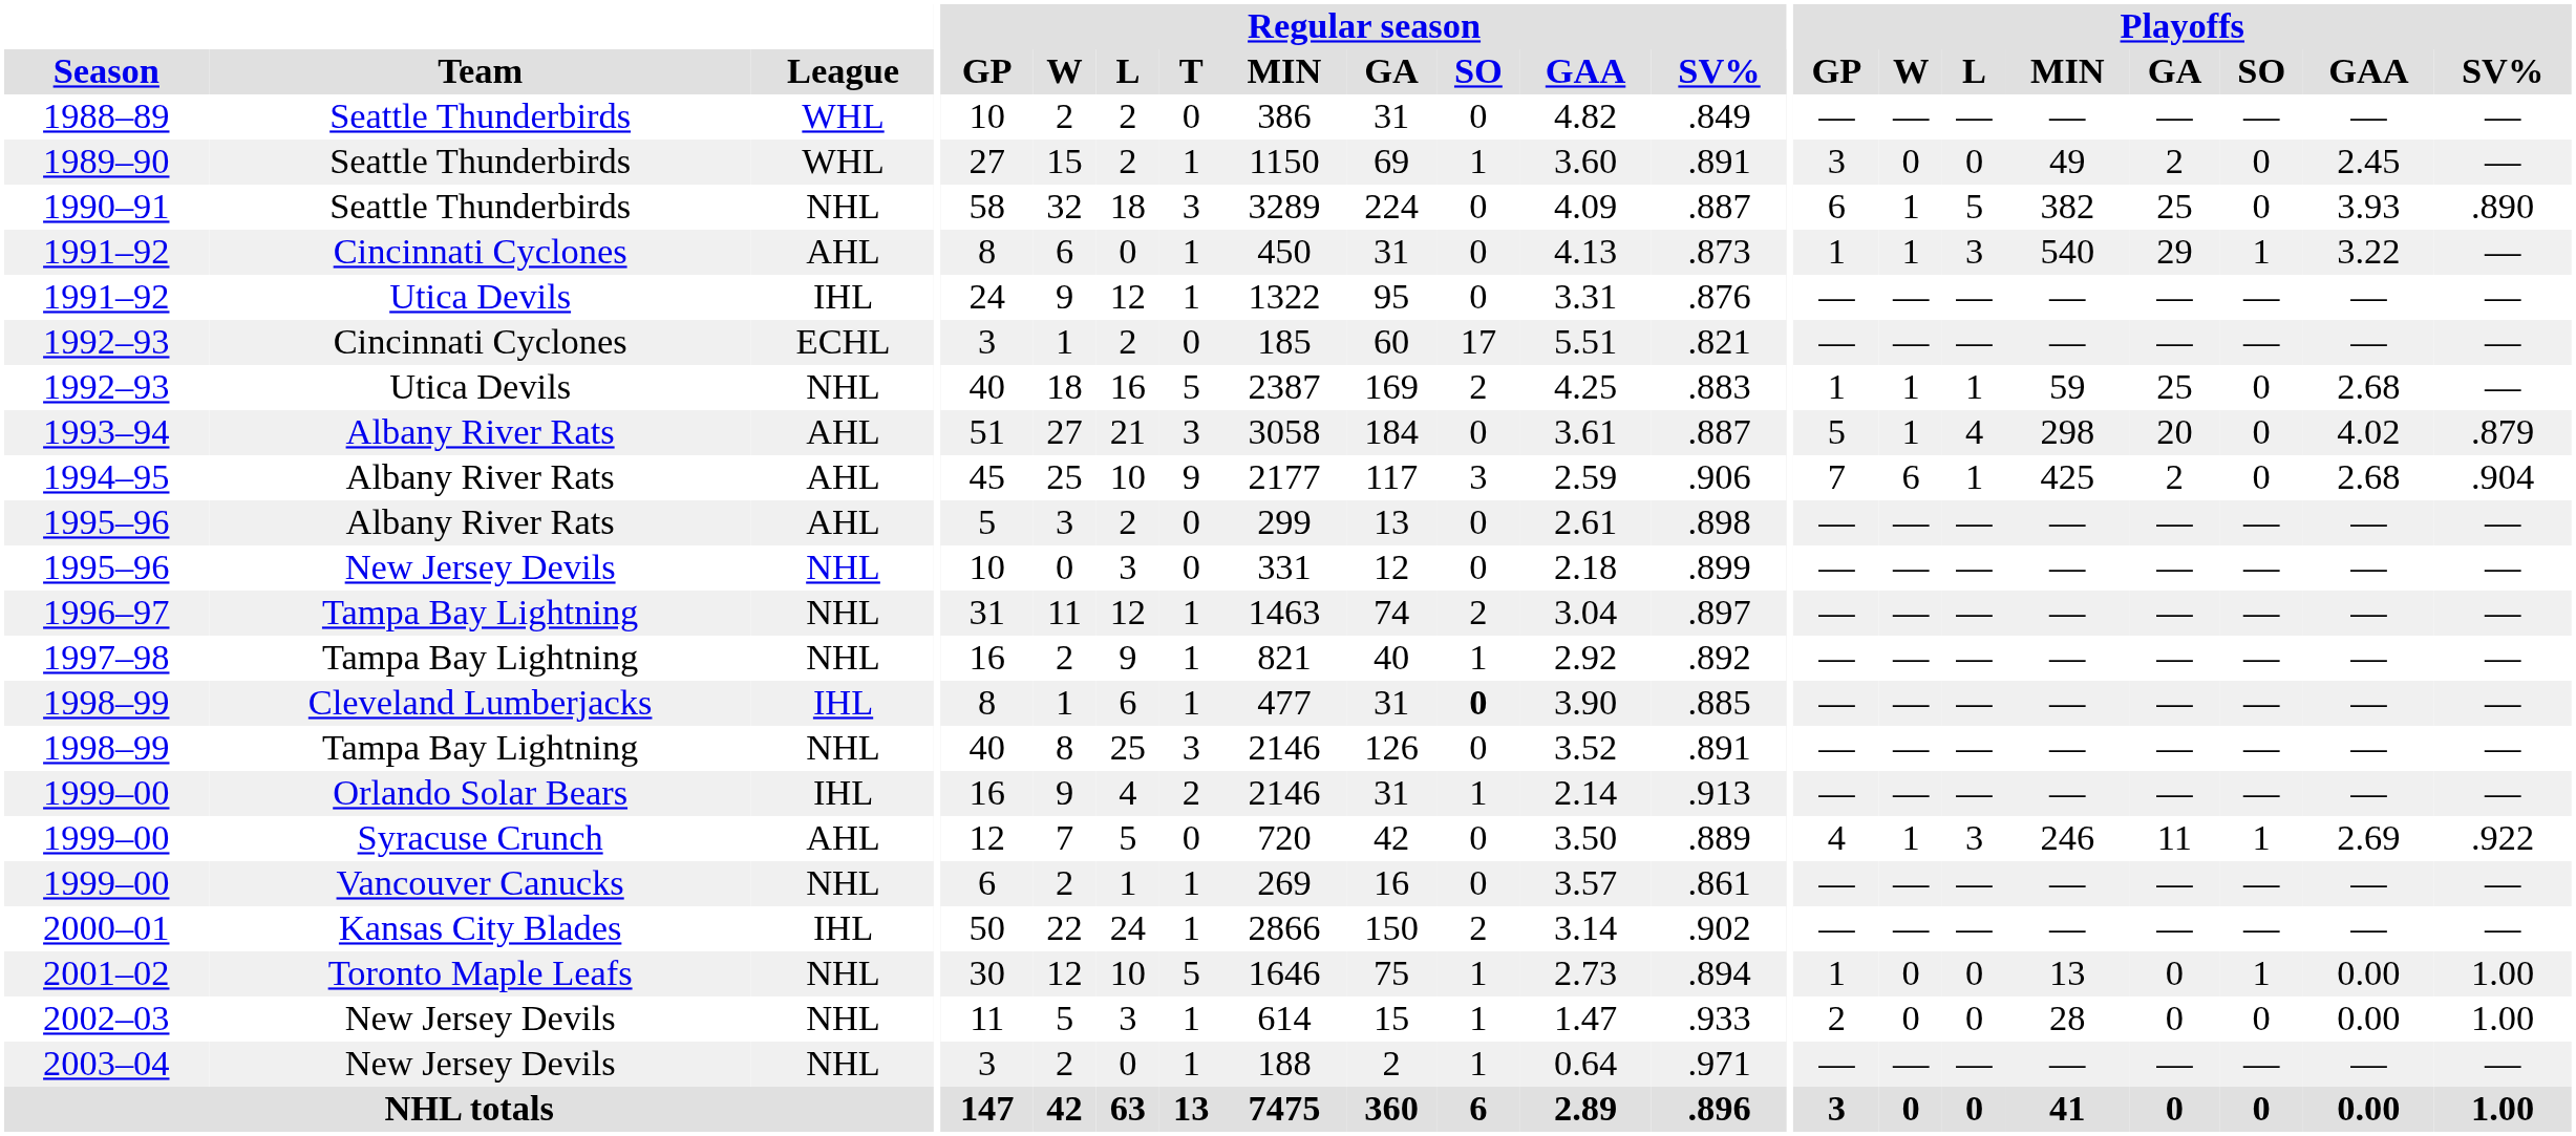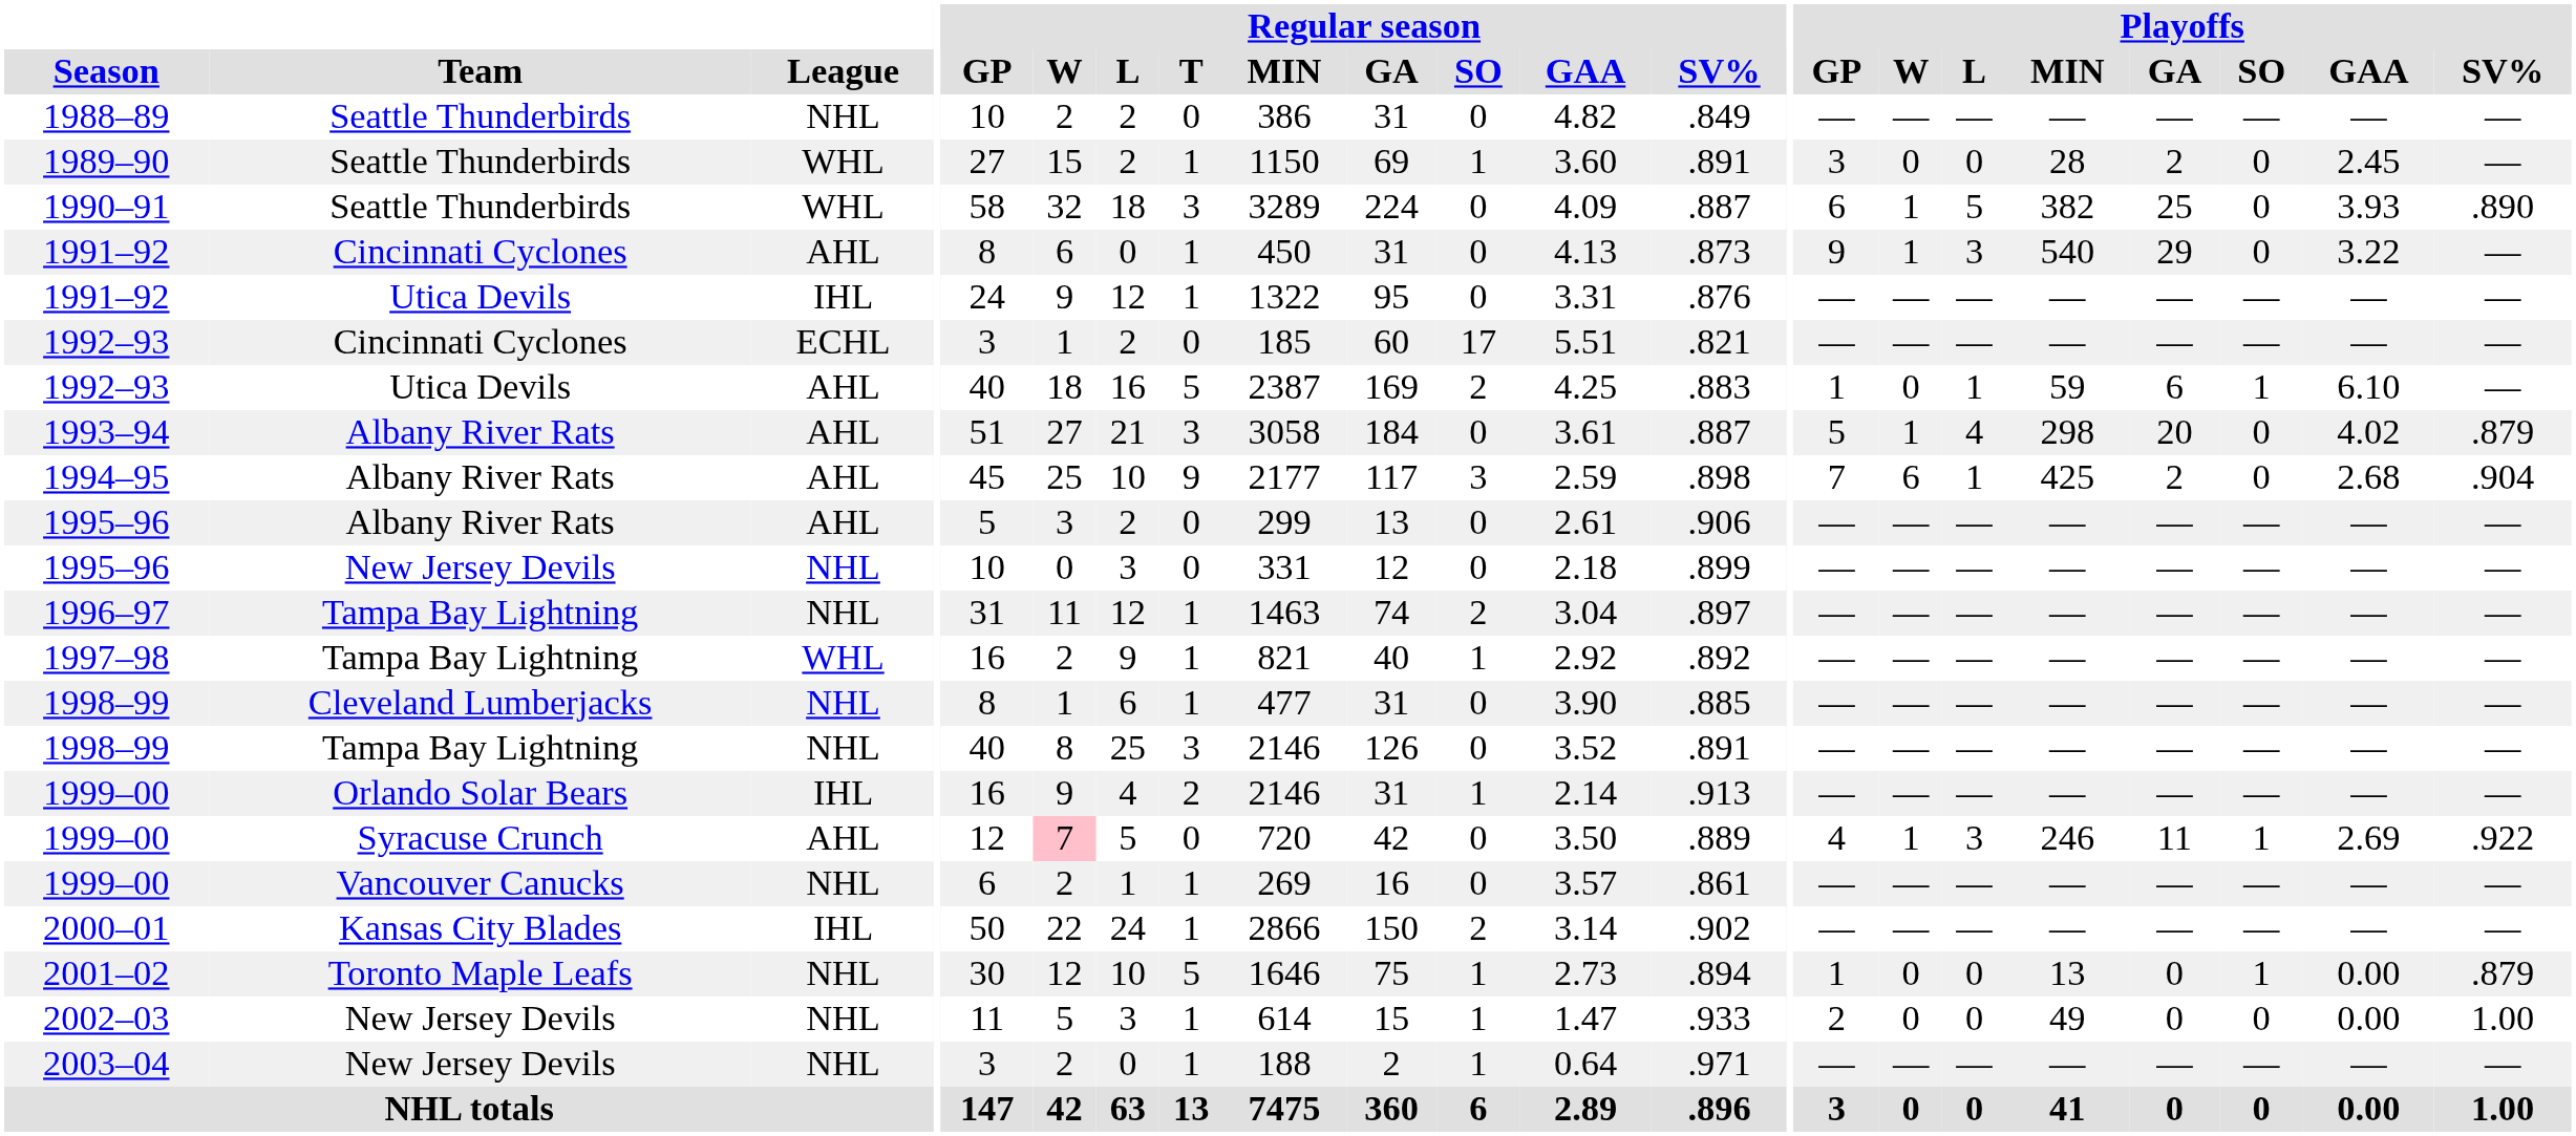1988–89 | League: WHL -> NHL
1989–90 | Playoffs / MIN: 49 -> 28
1990–91 | League: NHL -> WHL
1991–92 / Cincinnati Cyclones | Playoffs / GP: 1 -> 9
1991–92 / Cincinnati Cyclones | Playoffs / SO: 1 -> 0
1992–93 / Utica Devils | League: NHL -> AHL
1992–93 / Utica Devils | Playoffs / W: 1 -> 0
1992–93 / Utica Devils | Playoffs / GA: 25 -> 6
1992–93 / Utica Devils | Playoffs / SO: 0 -> 1
1992–93 / Utica Devils | Playoffs / GAA: 2.68 -> 6.10
1994–95 | Regular season / SV%: .906 -> .898
1995–96 / Albany River Rats | Regular season / SV%: .898 -> .906
1997–98 | League: NHL -> WHL
1998–99 / Cleveland Lumberjacks | League: IHL -> NHL
1998–99 / Cleveland Lumberjacks | Regular season / SO: bold -> normal
1999–00 / Syracuse Crunch | Regular season / W: no background -> pink background
2001–02 | Playoffs / SV%: 1.00 -> .879
2002–03 | Playoffs / MIN: 28 -> 49
